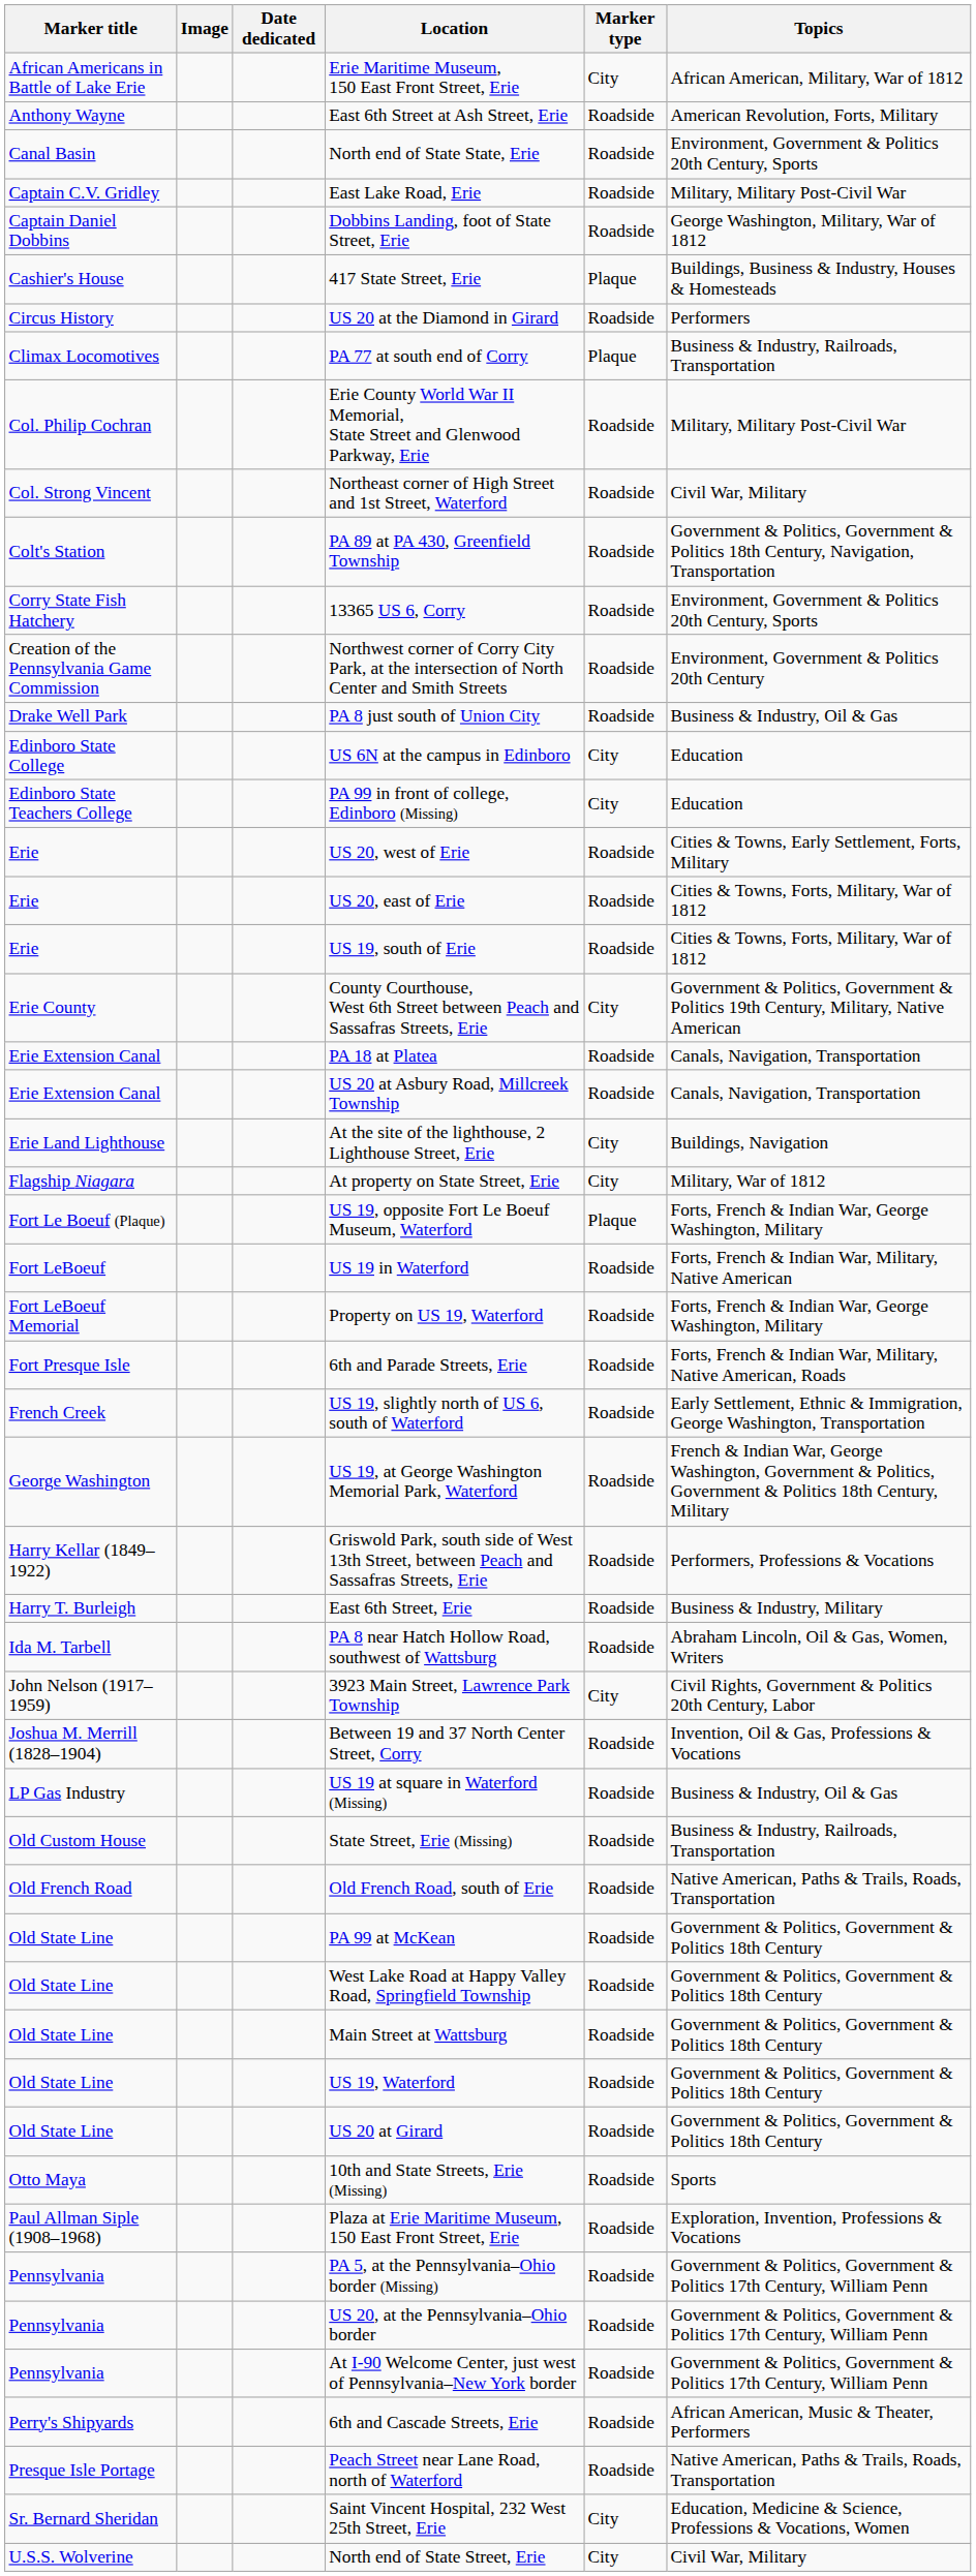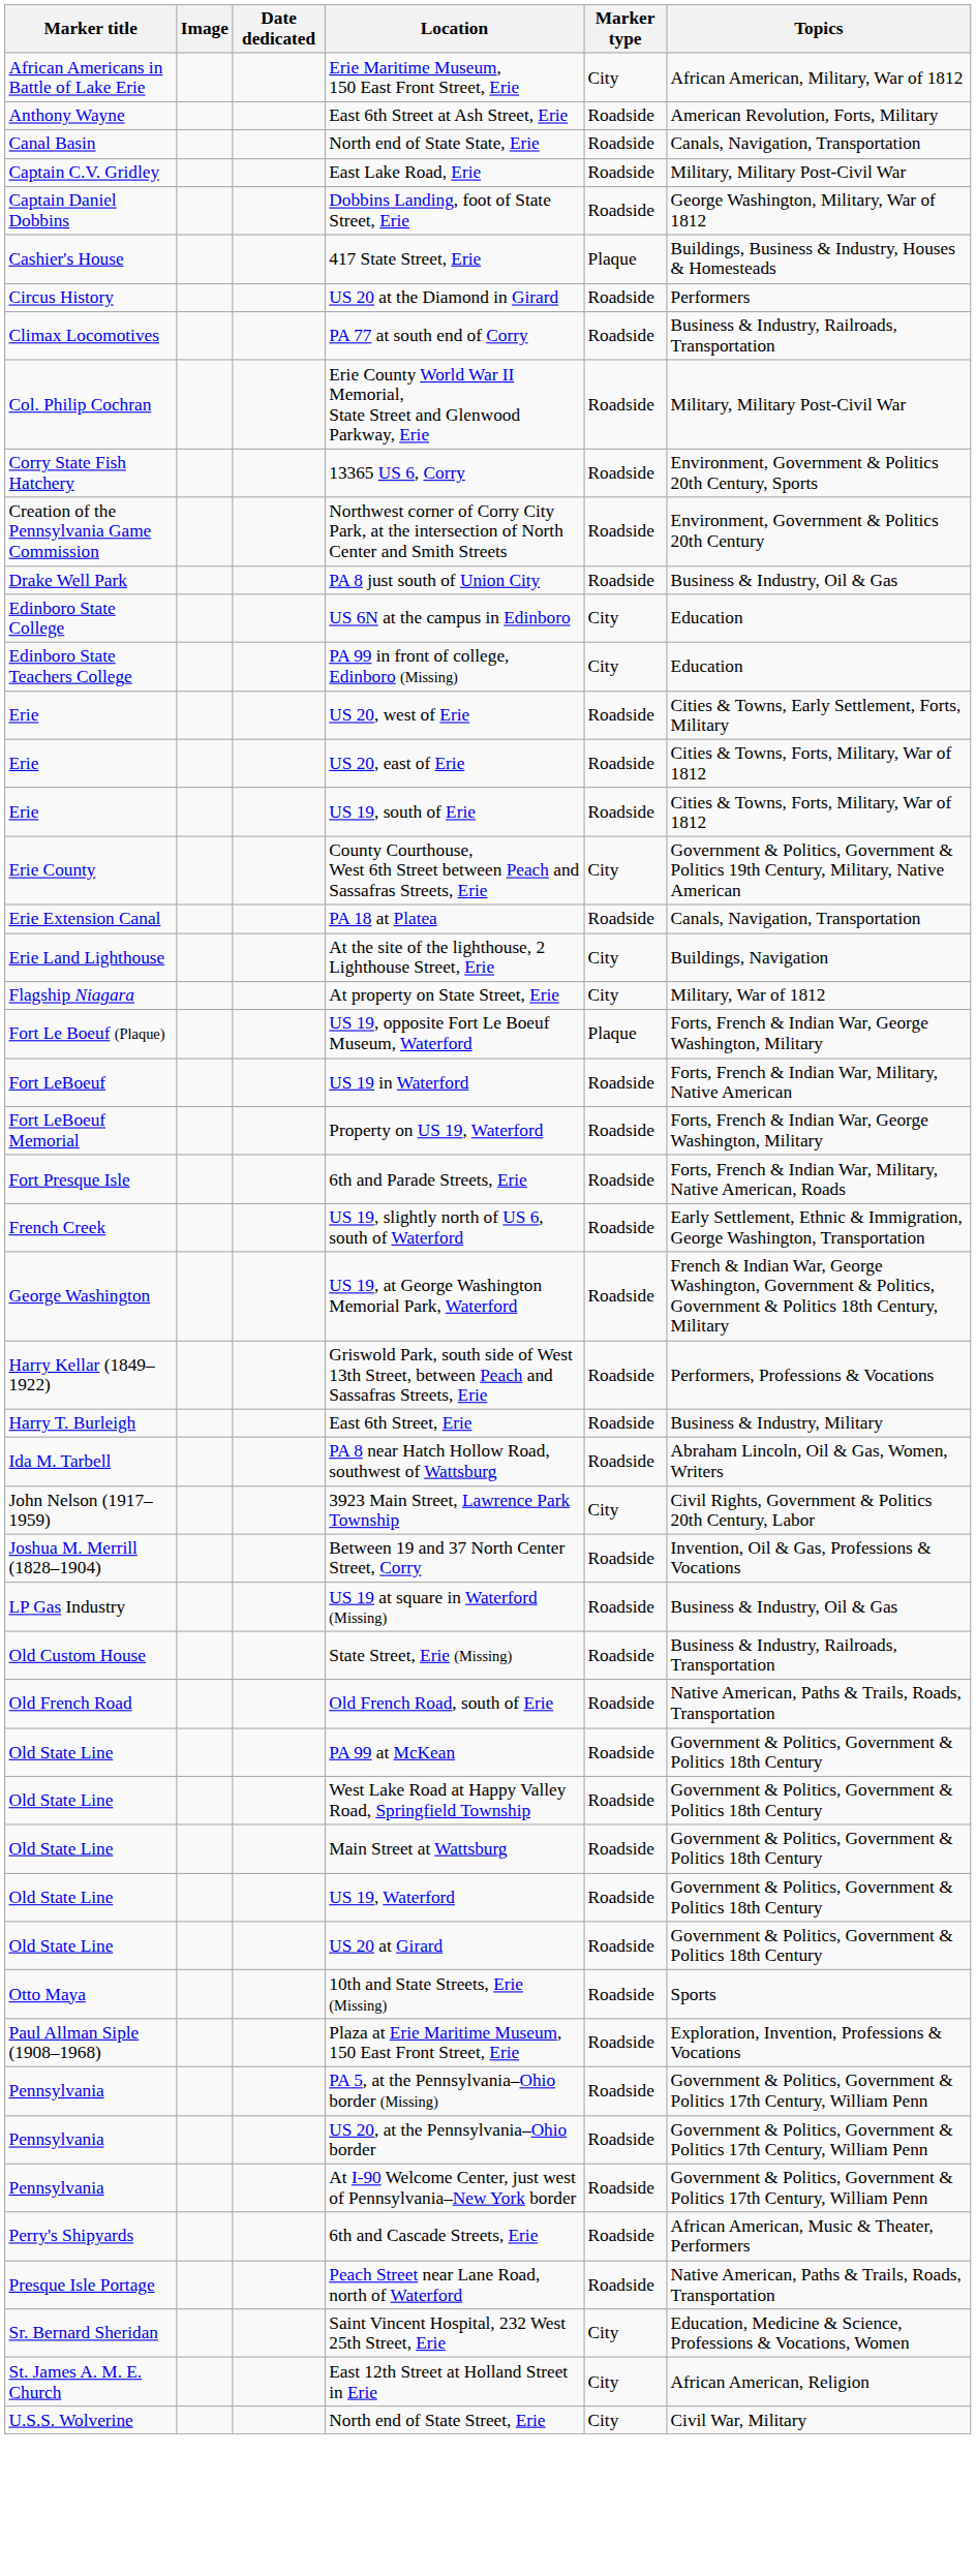North end of State State, Erie | Topics: Environment, Government & Politics 20th Century, Sports -> Canals, Navigation, Transportation
PA 77 at south end of Corry | Marker type: Plaque -> Roadside
- row: Col. Strong Vincent | Northeast corner of High Street and 1st Street, Waterford | Roadside | Civil War, Military
- row: Colt's Station | PA 89 at PA 430, Greenfield Township | Roadside | Government & Politics, Government & Politics 18th Century, Navigation, Transportation
- row: Erie Extension Canal | US 20 at Asbury Road, Millcreek Township | Roadside | Canals, Navigation, Transportation
+ row: St. James A. M. E. Church | East 12th Street at Holland Street in Erie | City | African American, Religion
